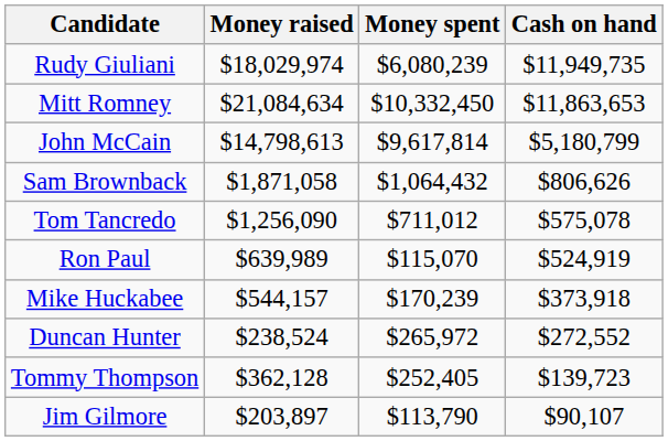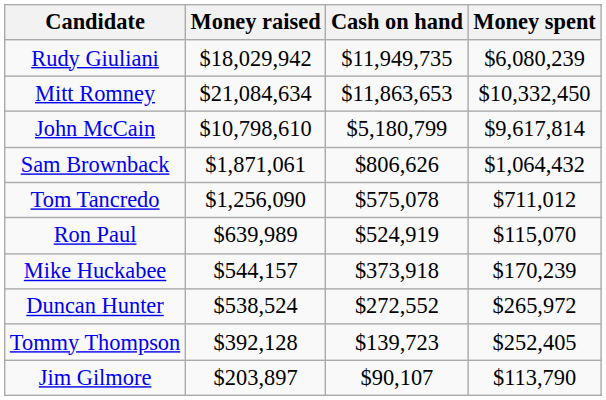columns swapped: Money spent <-> Cash on hand
Rudy Giuliani | Money raised: $18,029,974 -> $18,029,942
John McCain | Money raised: $14,798,613 -> $10,798,610
Sam Brownback | Money raised: $1,871,058 -> $1,871,061
Duncan Hunter | Money raised: $238,524 -> $538,524
Tommy Thompson | Money raised: $362,128 -> $392,128
